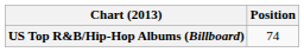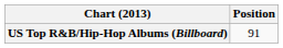US Top R&B/Hip-Hop Albums (Billboard) | Position: 74 -> 91
